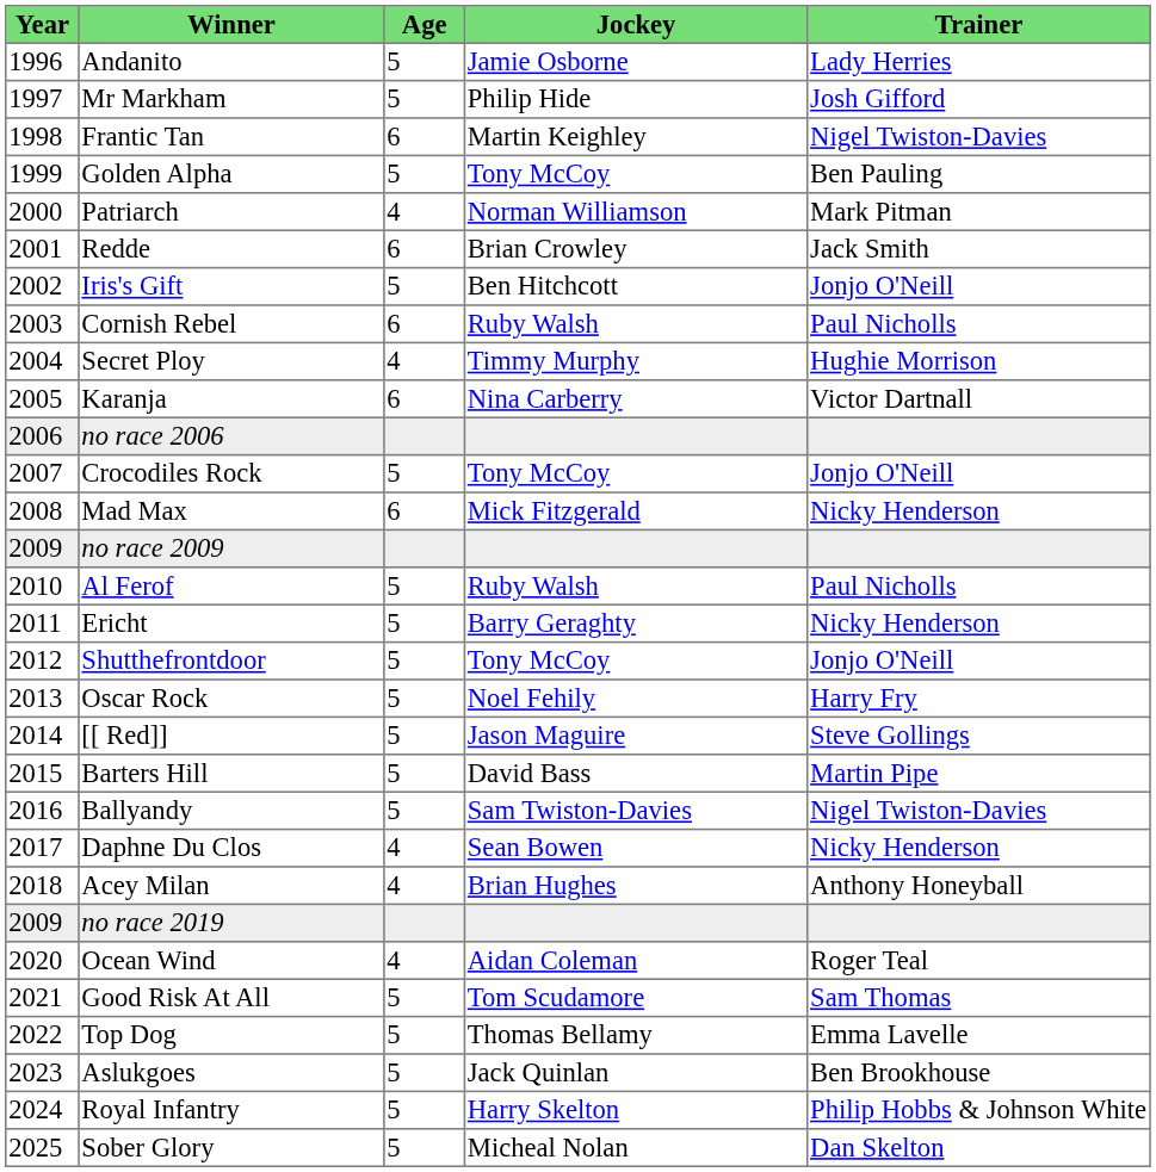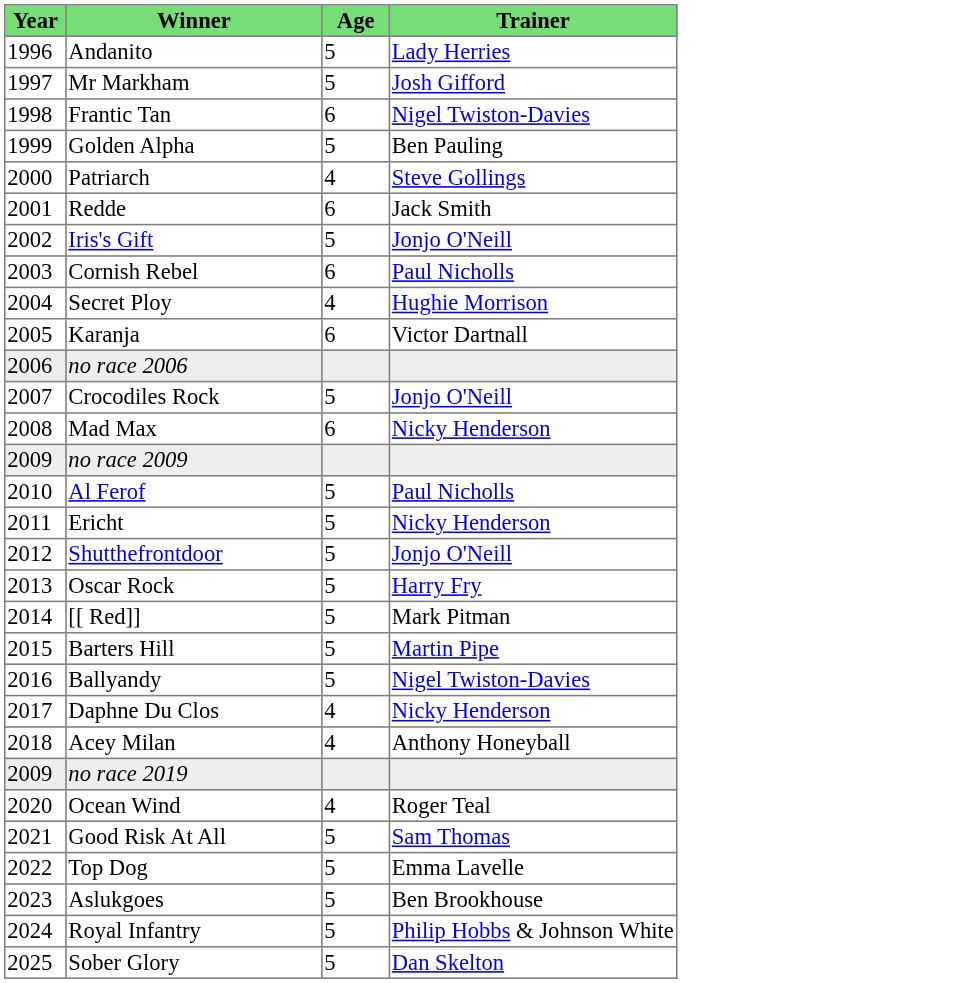- column: Jockey | Jamie Osborne | Philip Hide | Martin Keighley | Tony McCoy | Norman Williamson | Brian Crowley | Ben Hitchcott | Ruby Walsh | Timmy Murphy | Nina Carberry | Tony McCoy | Mick Fitzgerald | Ruby Walsh | Barry Geraghty | Tony McCoy | Noel Fehily | Jason Maguire | David Bass | Sam Twiston-Davies | Sean Bowen | Brian Hughes | Aidan Coleman | Tom Scudamore | Thomas Bellamy | Jack Quinlan | Harry Skelton | Micheal Nolan
Patriarch | Trainer: Mark Pitman -> Steve Gollings
[[ Red]] | Trainer: Steve Gollings -> Mark Pitman
